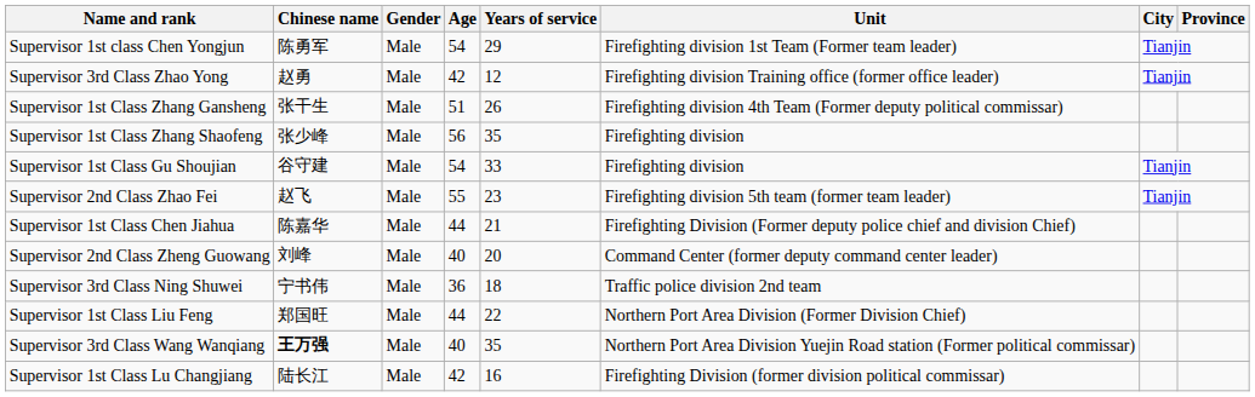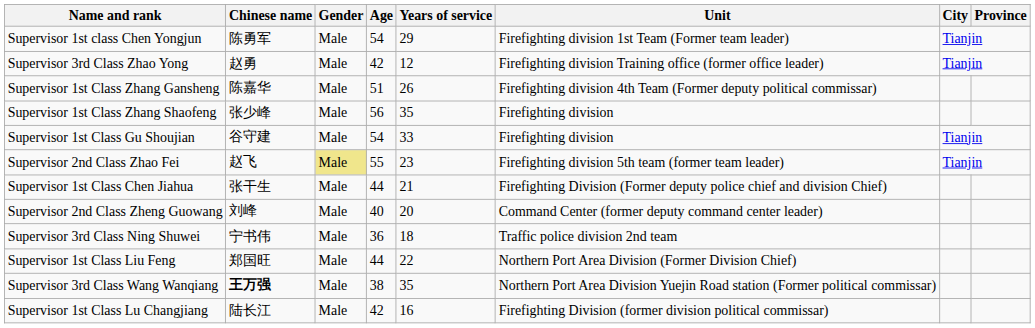Supervisor 1st Class Zhang Gansheng | Chinese name: 张干生 -> 陈嘉华
Supervisor 2nd Class Zhao Fei | Gender: no background -> khaki background
Supervisor 1st Class Chen Jiahua | Chinese name: 陈嘉华 -> 张干生
Supervisor 3rd Class Wang Wanqiang | Age: 40 -> 38
